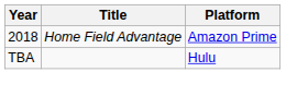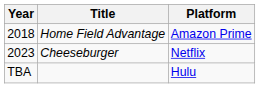+ row: 2023 | Cheeseburger | Netflix
